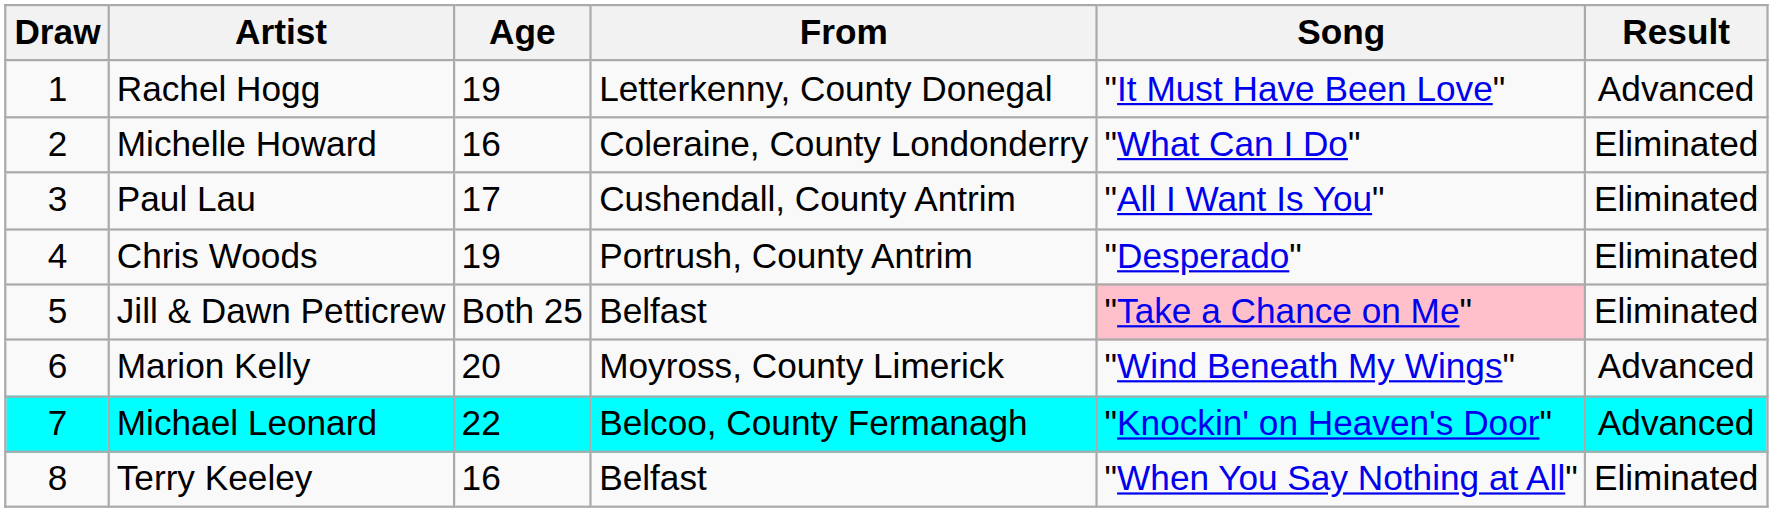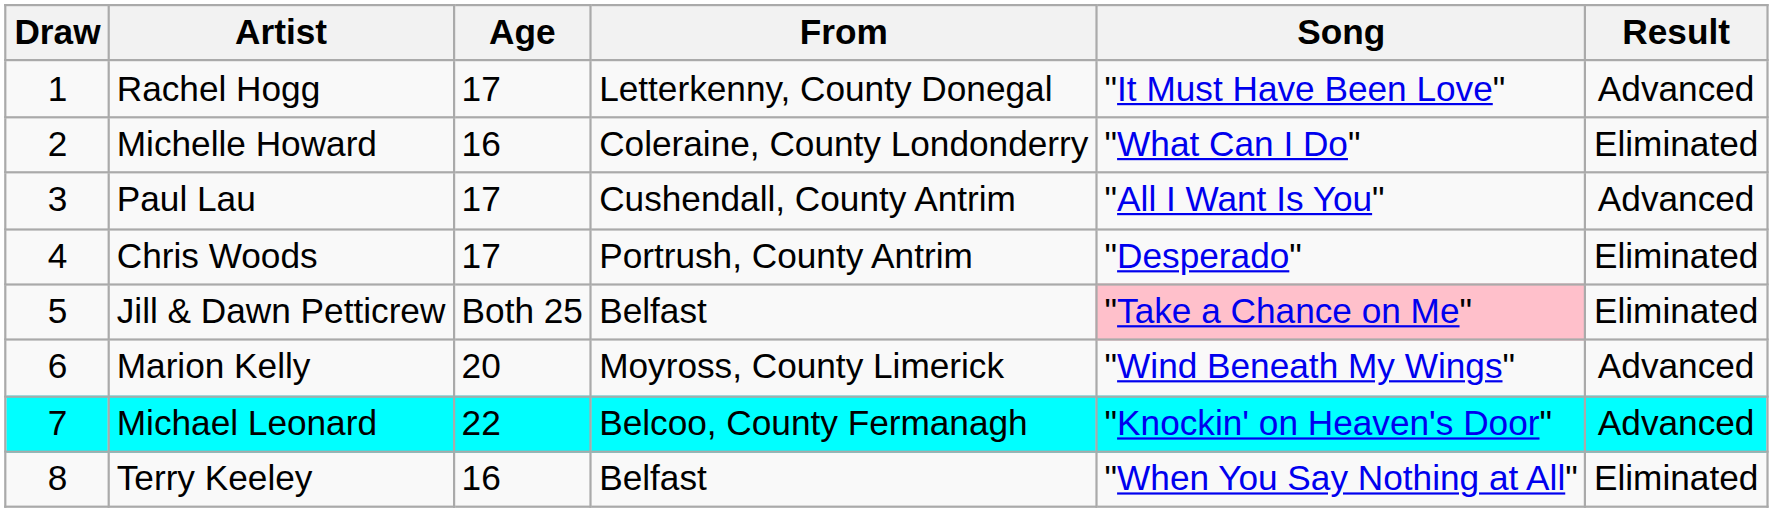Rachel Hogg | Age: 19 -> 17
Paul Lau | Result: Eliminated -> Advanced
Chris Woods | Age: 19 -> 17
